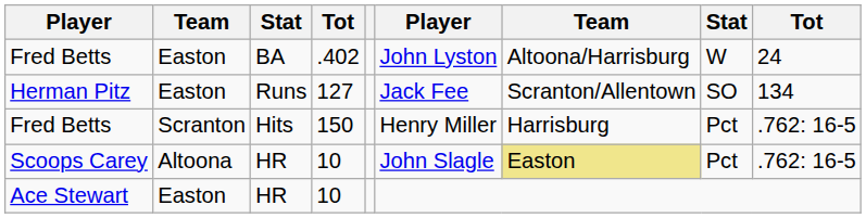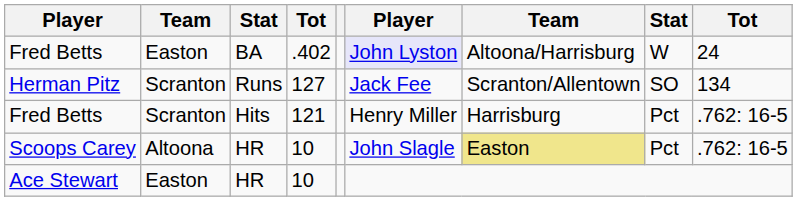Fred Betts / BA | column 6: no background -> lavender background
Herman Pitz | column 2: Easton -> Scranton
Fred Betts / Hits | column 4: 150 -> 121
